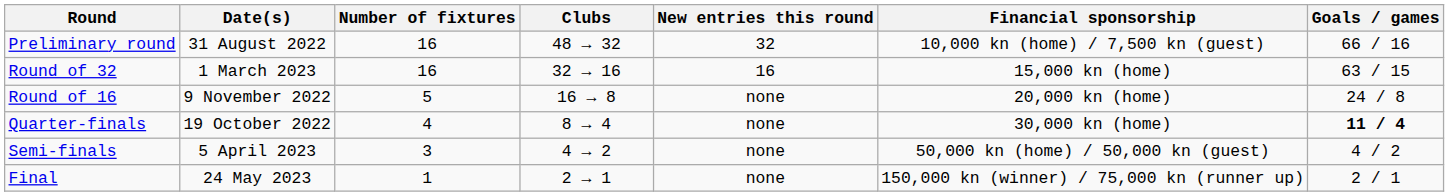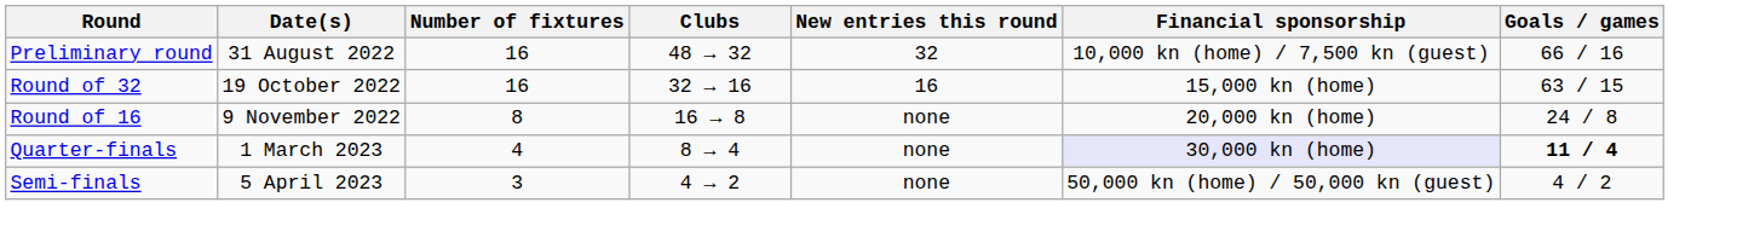Round of 32 | Date(s): 1 March 2023 -> 19 October 2022
Round of 16 | Number of fixtures: 5 -> 8
Quarter-finals | Date(s): 19 October 2022 -> 1 March 2023
Quarter-finals | Financial sponsorship: no background -> lavender background
- row: Final | 24 May 2023 | 1 | 2 → 1 | none | 150,000 kn (winner) / 75,000 kn (runner up) | 2 / 1
